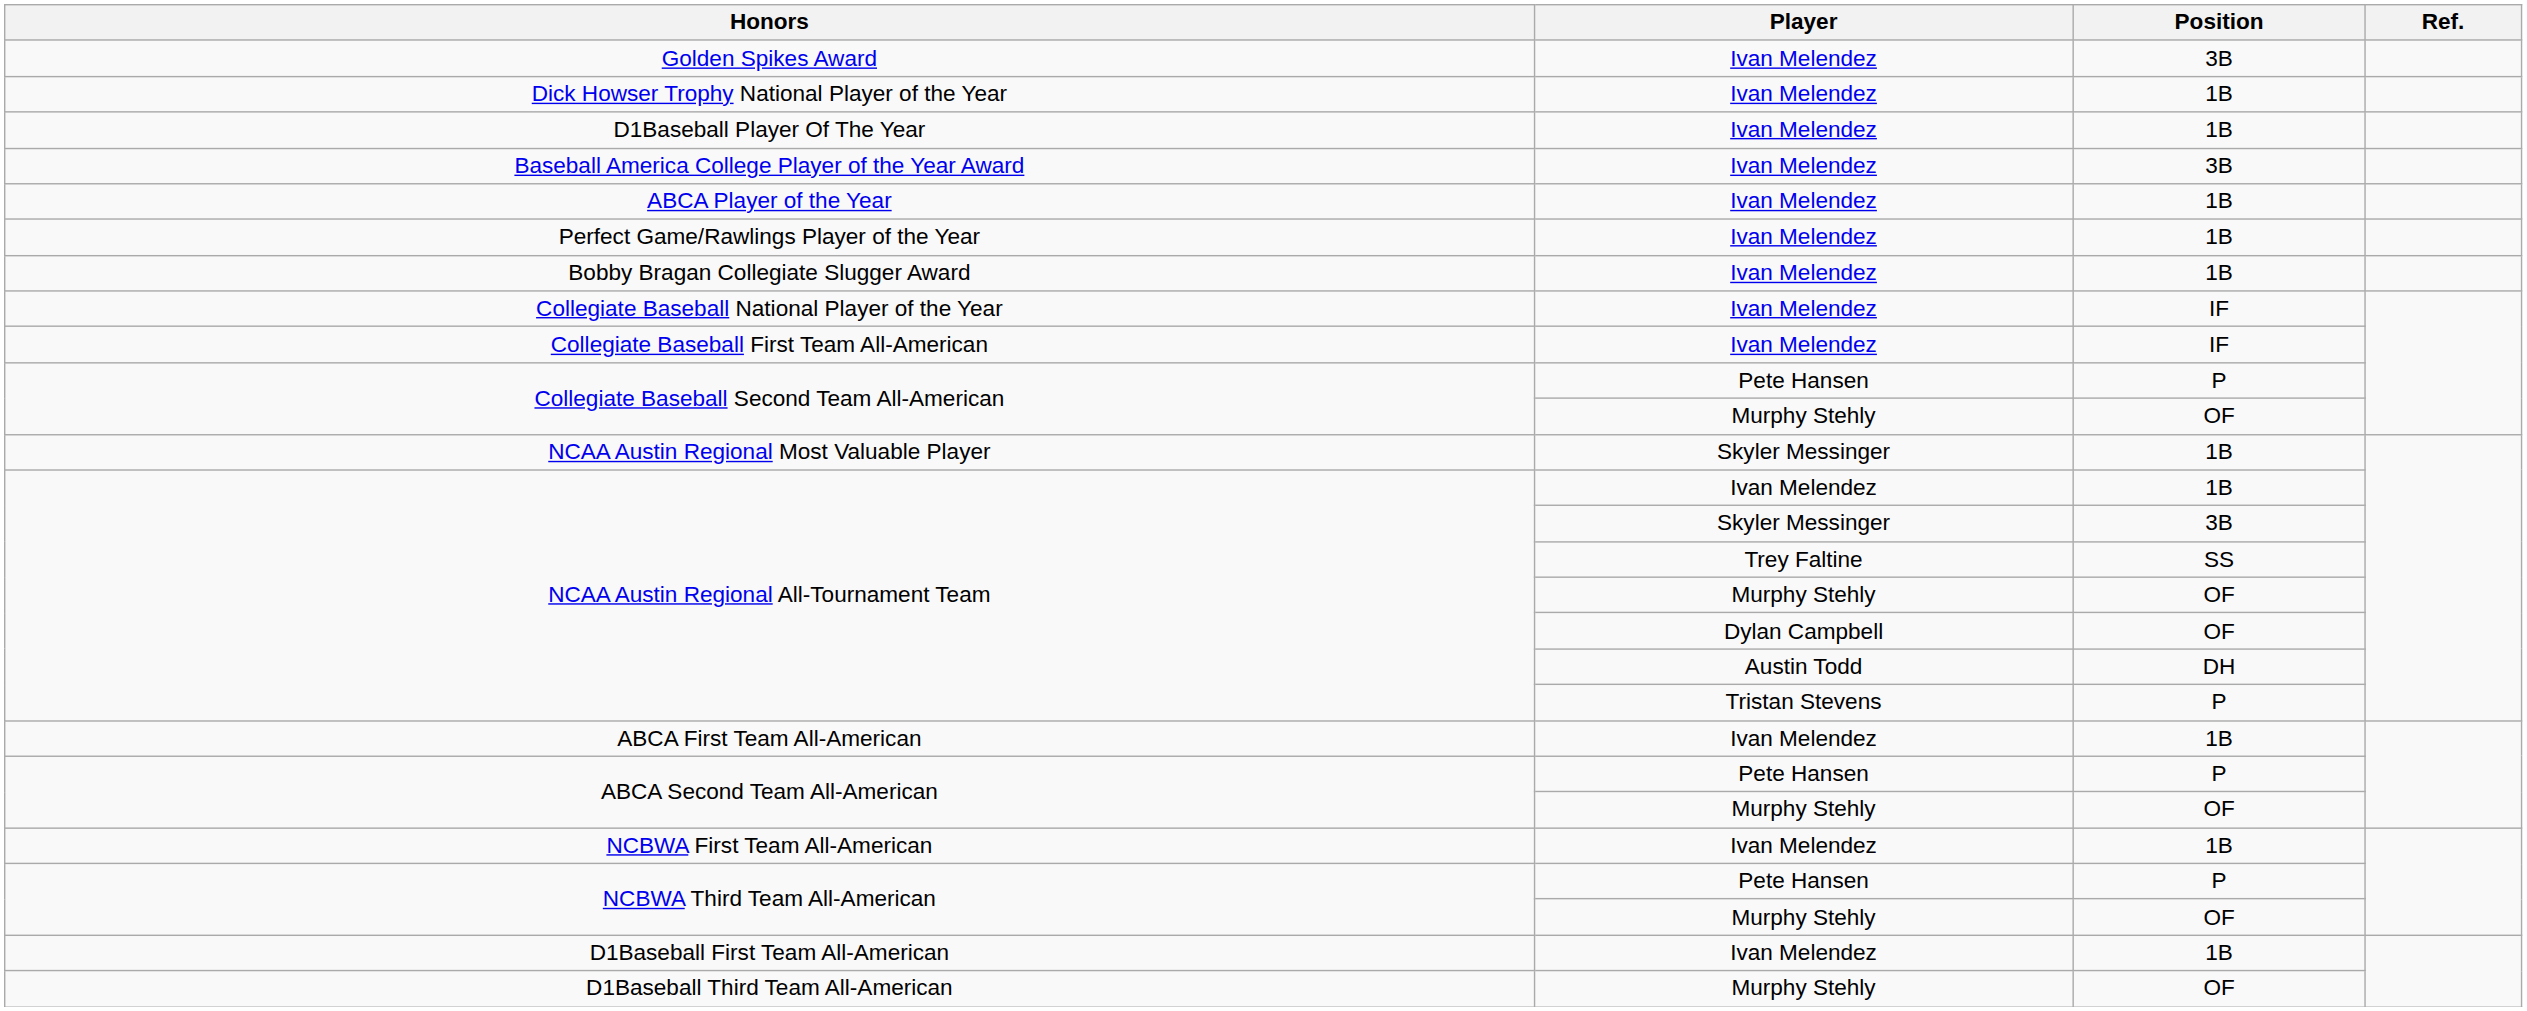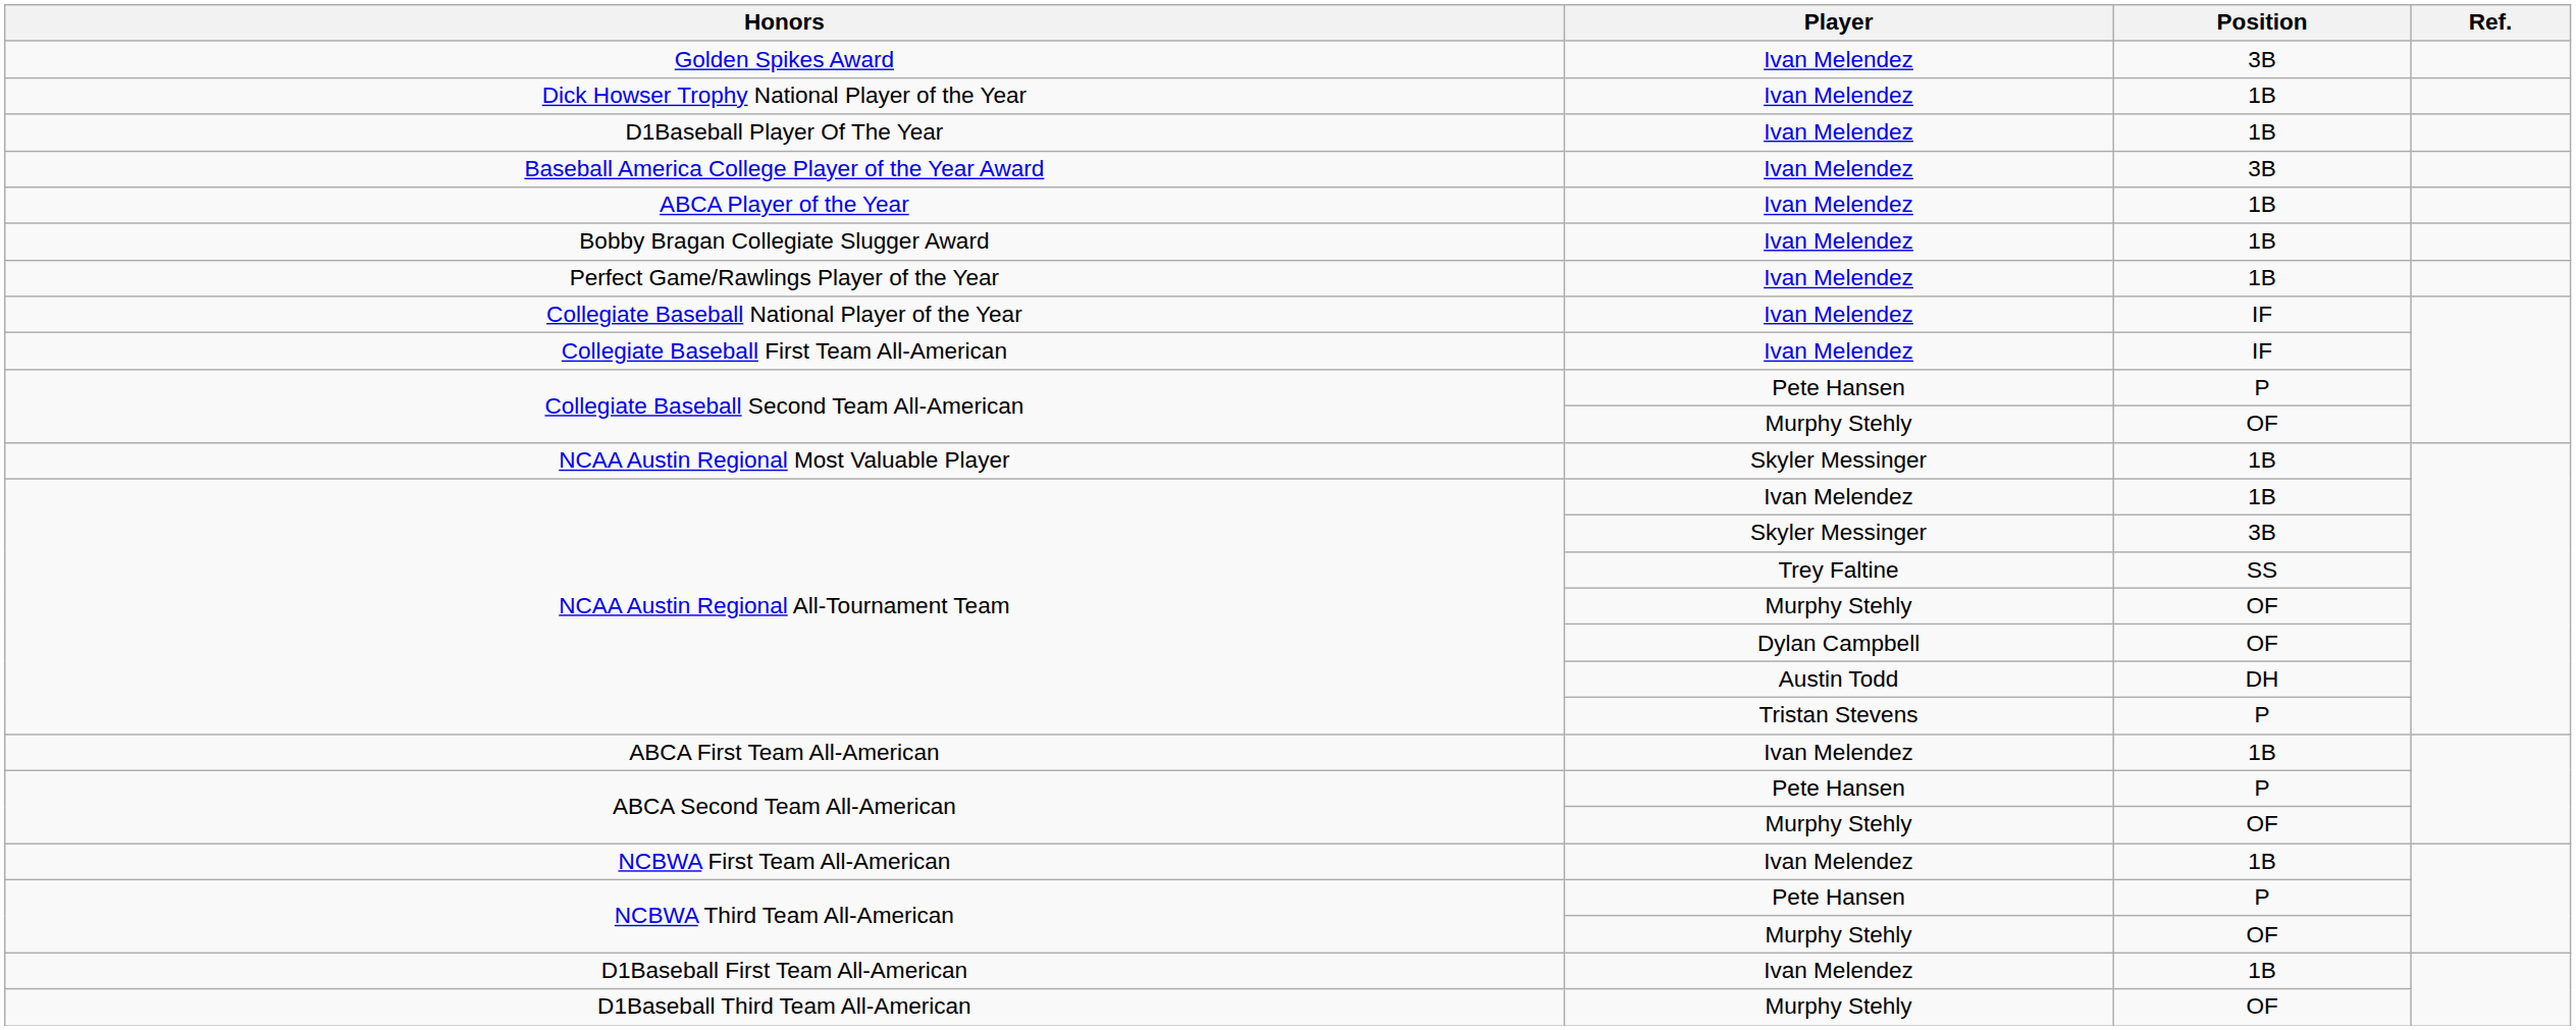rows swapped: Perfect Game/Rawlings Player of the Year <-> Bobby Bragan Collegiate Slugger Award
